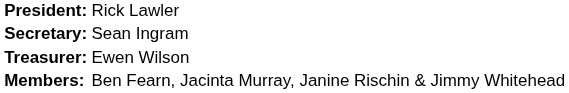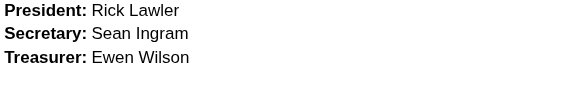- row: Members: | Ben Fearn, Jacinta Murray, Janine Rischin & Jimmy Whitehead
